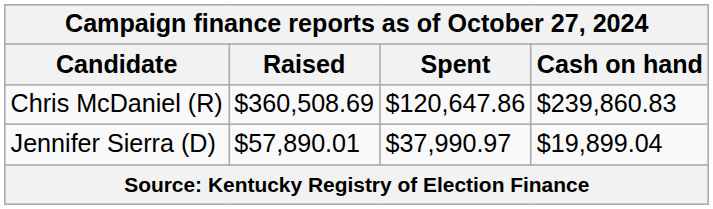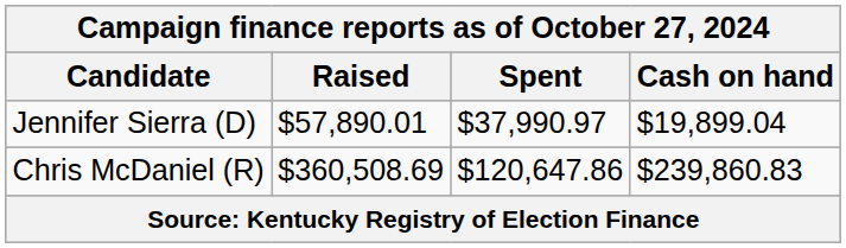rows swapped: Jennifer Sierra (D) <-> Chris McDaniel (R)
